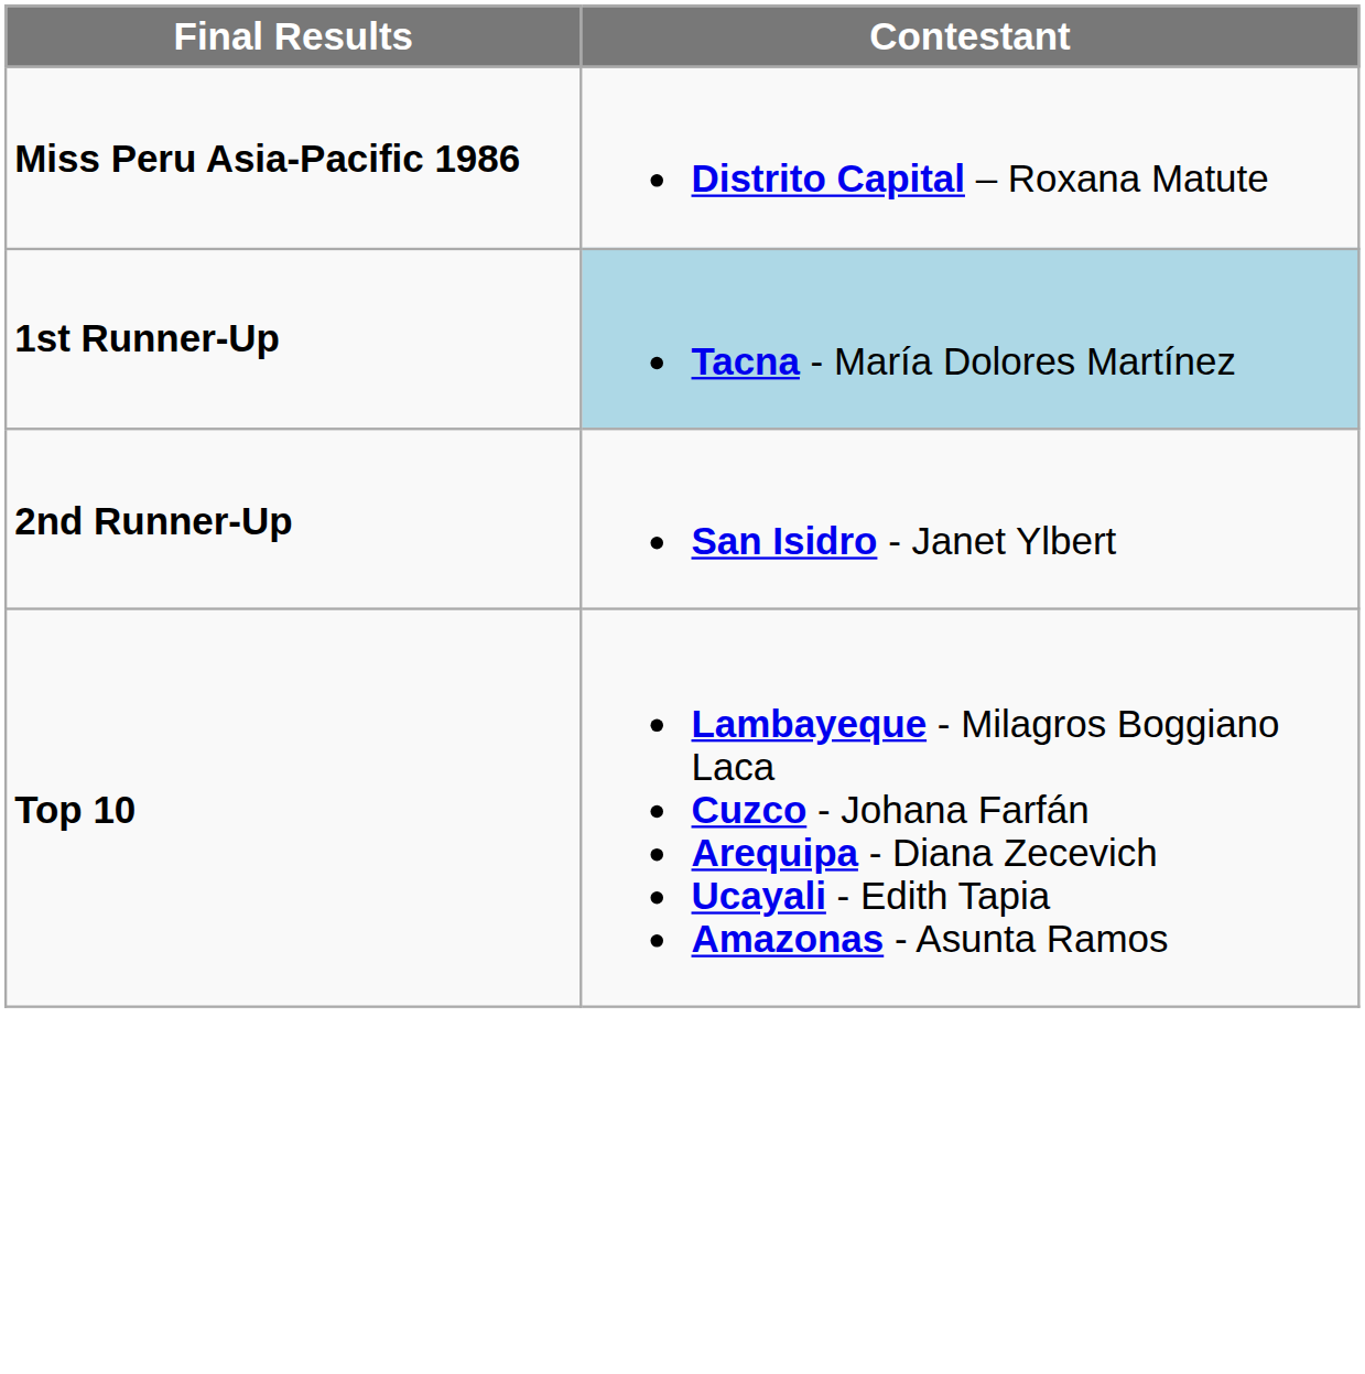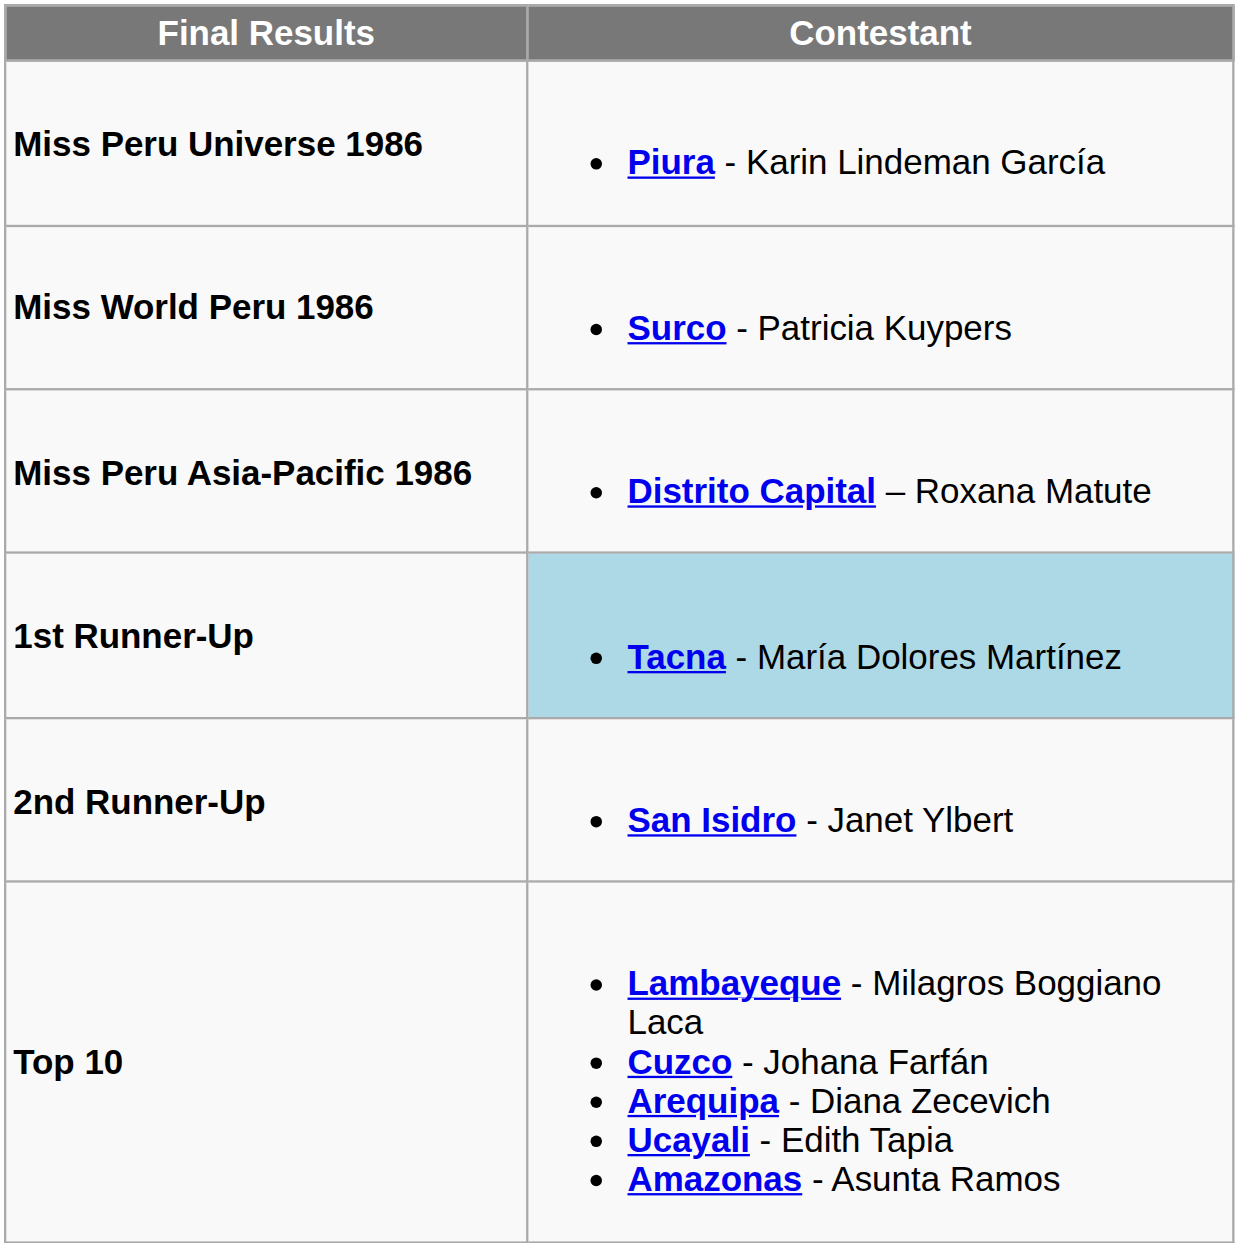+ row: Miss Peru Universe 1986 | Piura - Karin Lindeman García
+ row: Miss World Peru 1986 | Surco - Patricia Kuypers
